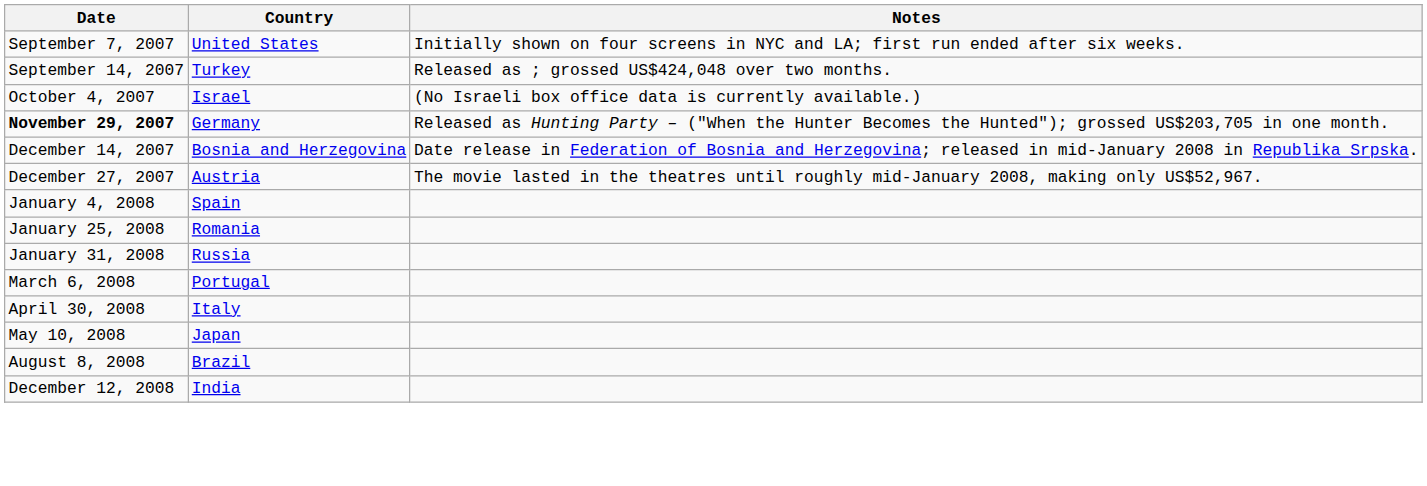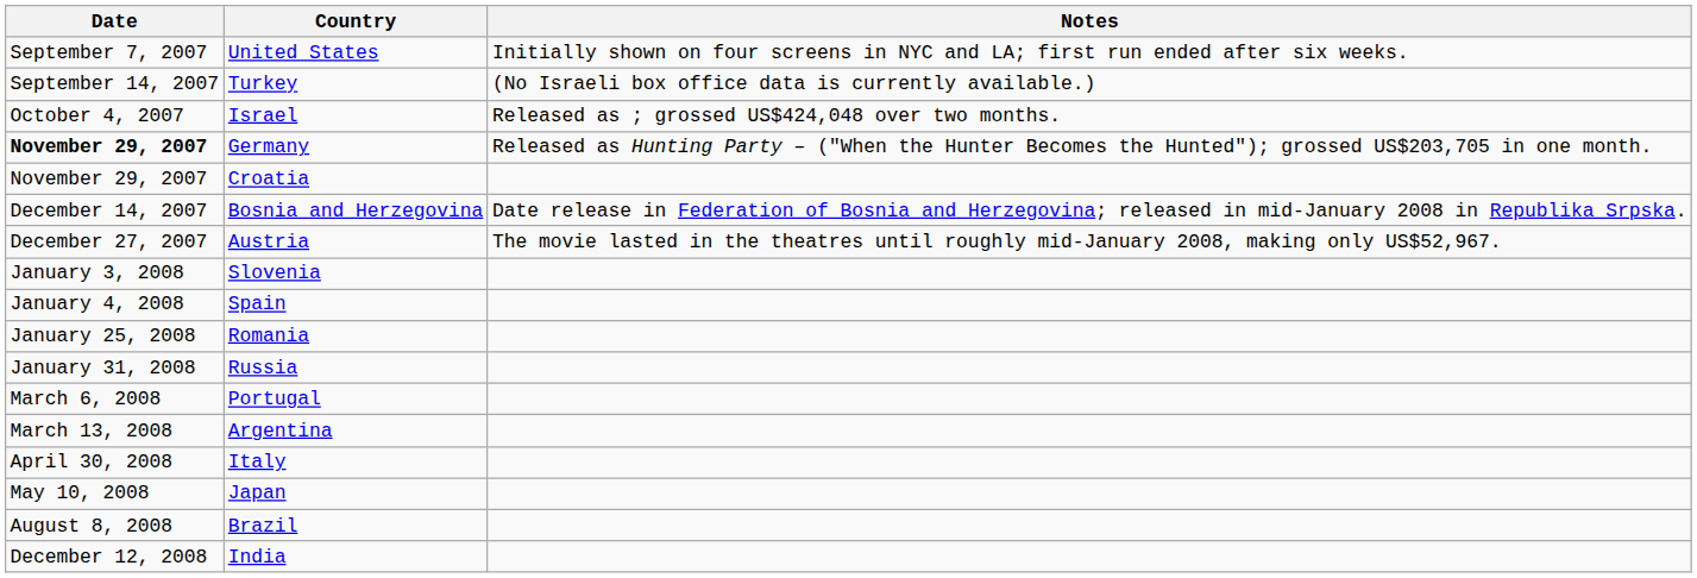Turkey | Notes: Released as ; grossed US$424,048 over two months. -> (No Israeli box office data is currently available.)
Israel | Notes: (No Israeli box office data is currently available.) -> Released as ; grossed US$424,048 over two months.
+ row: November 29, 2007 | Croatia
+ row: January 3, 2008 | Slovenia
+ row: March 13, 2008 | Argentina
